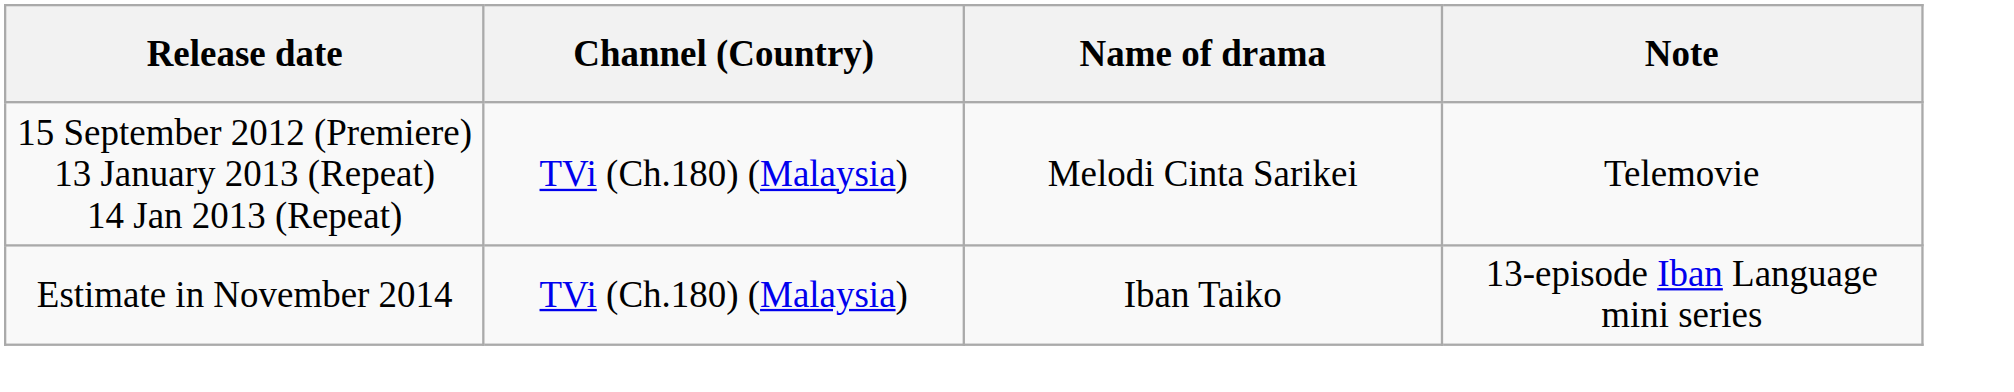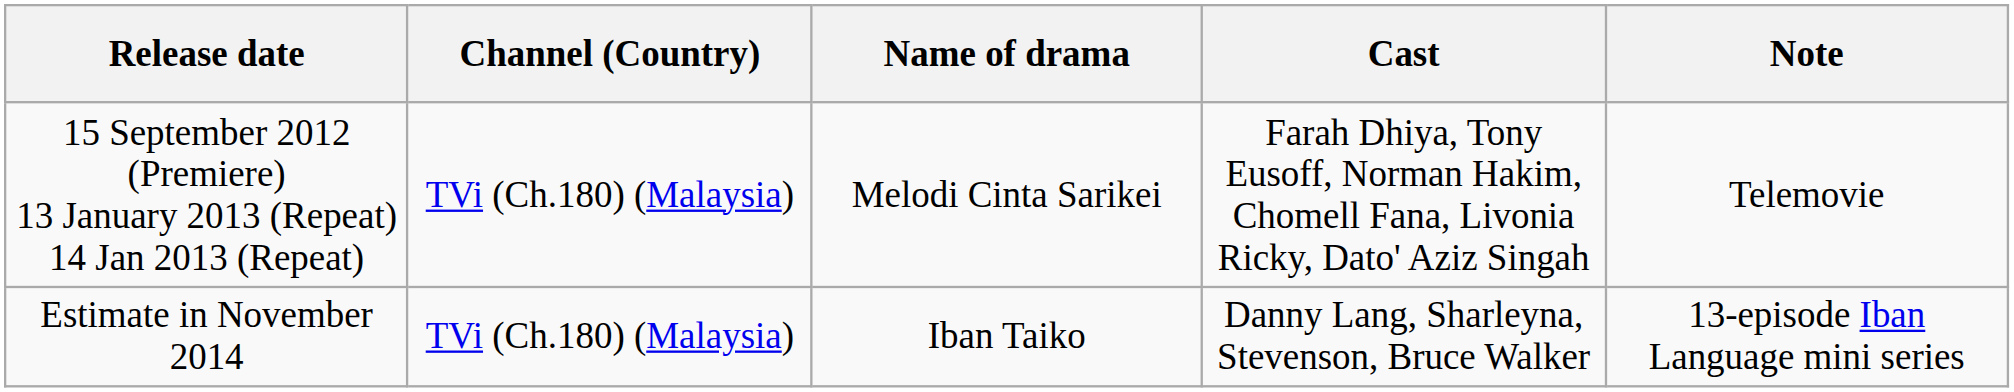+ column: Cast | Farah Dhiya, Tony Eusoff, Norman Hakim, Chomell Fana, Livonia Ricky, Dato' Aziz Singah | Danny Lang, Sharleyna, Stevenson, Bruce Walker
